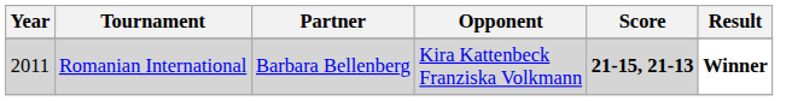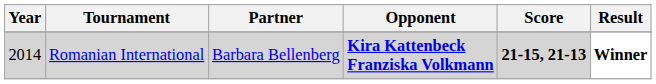Romanian International | Year: 2011 -> 2014
Romanian International | Opponent: normal -> bold
